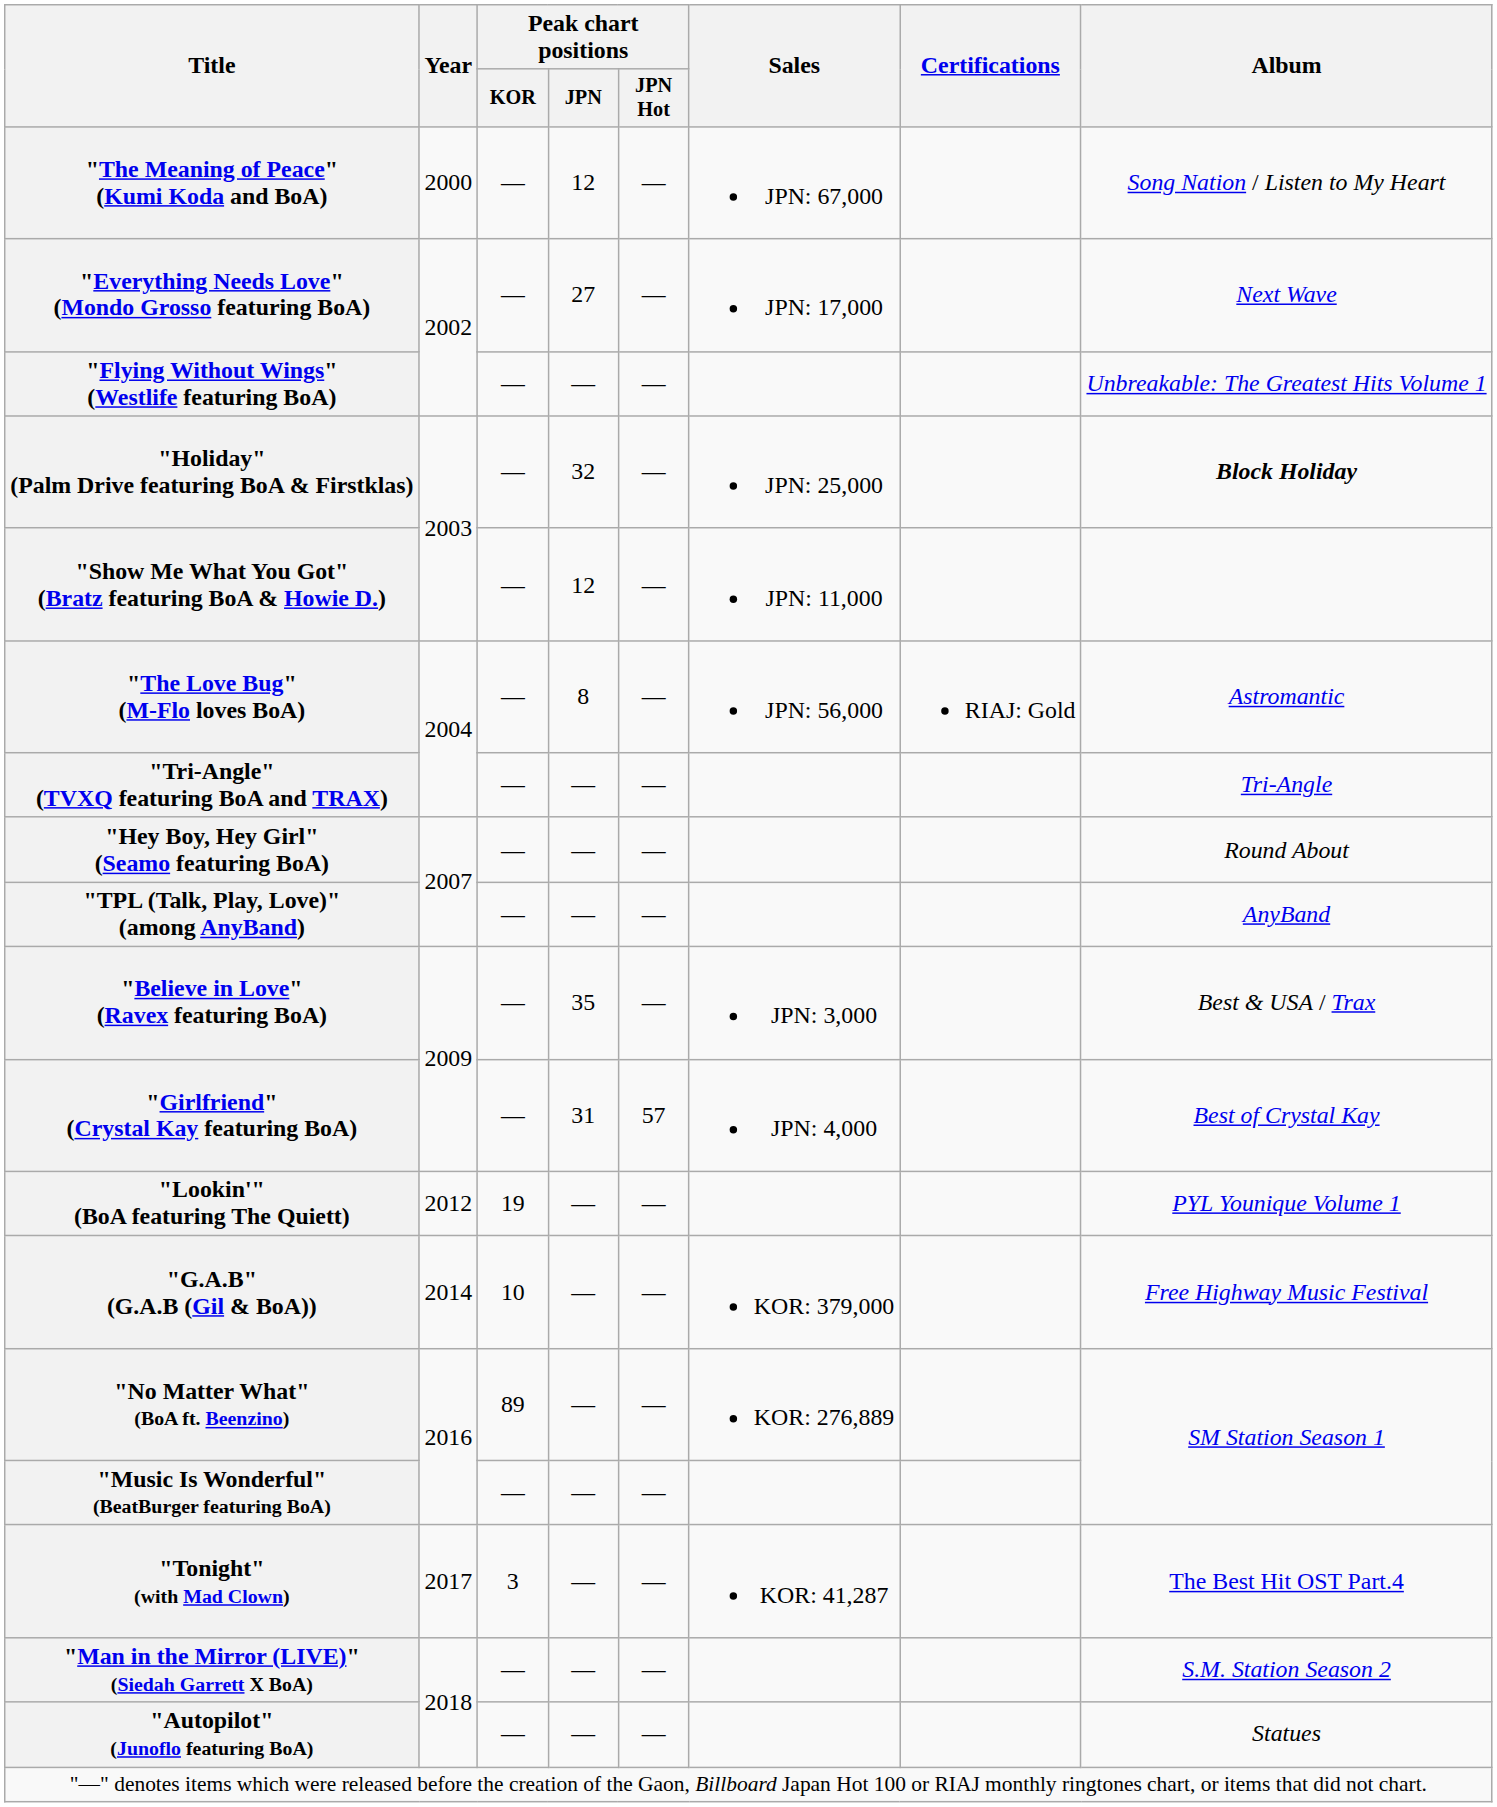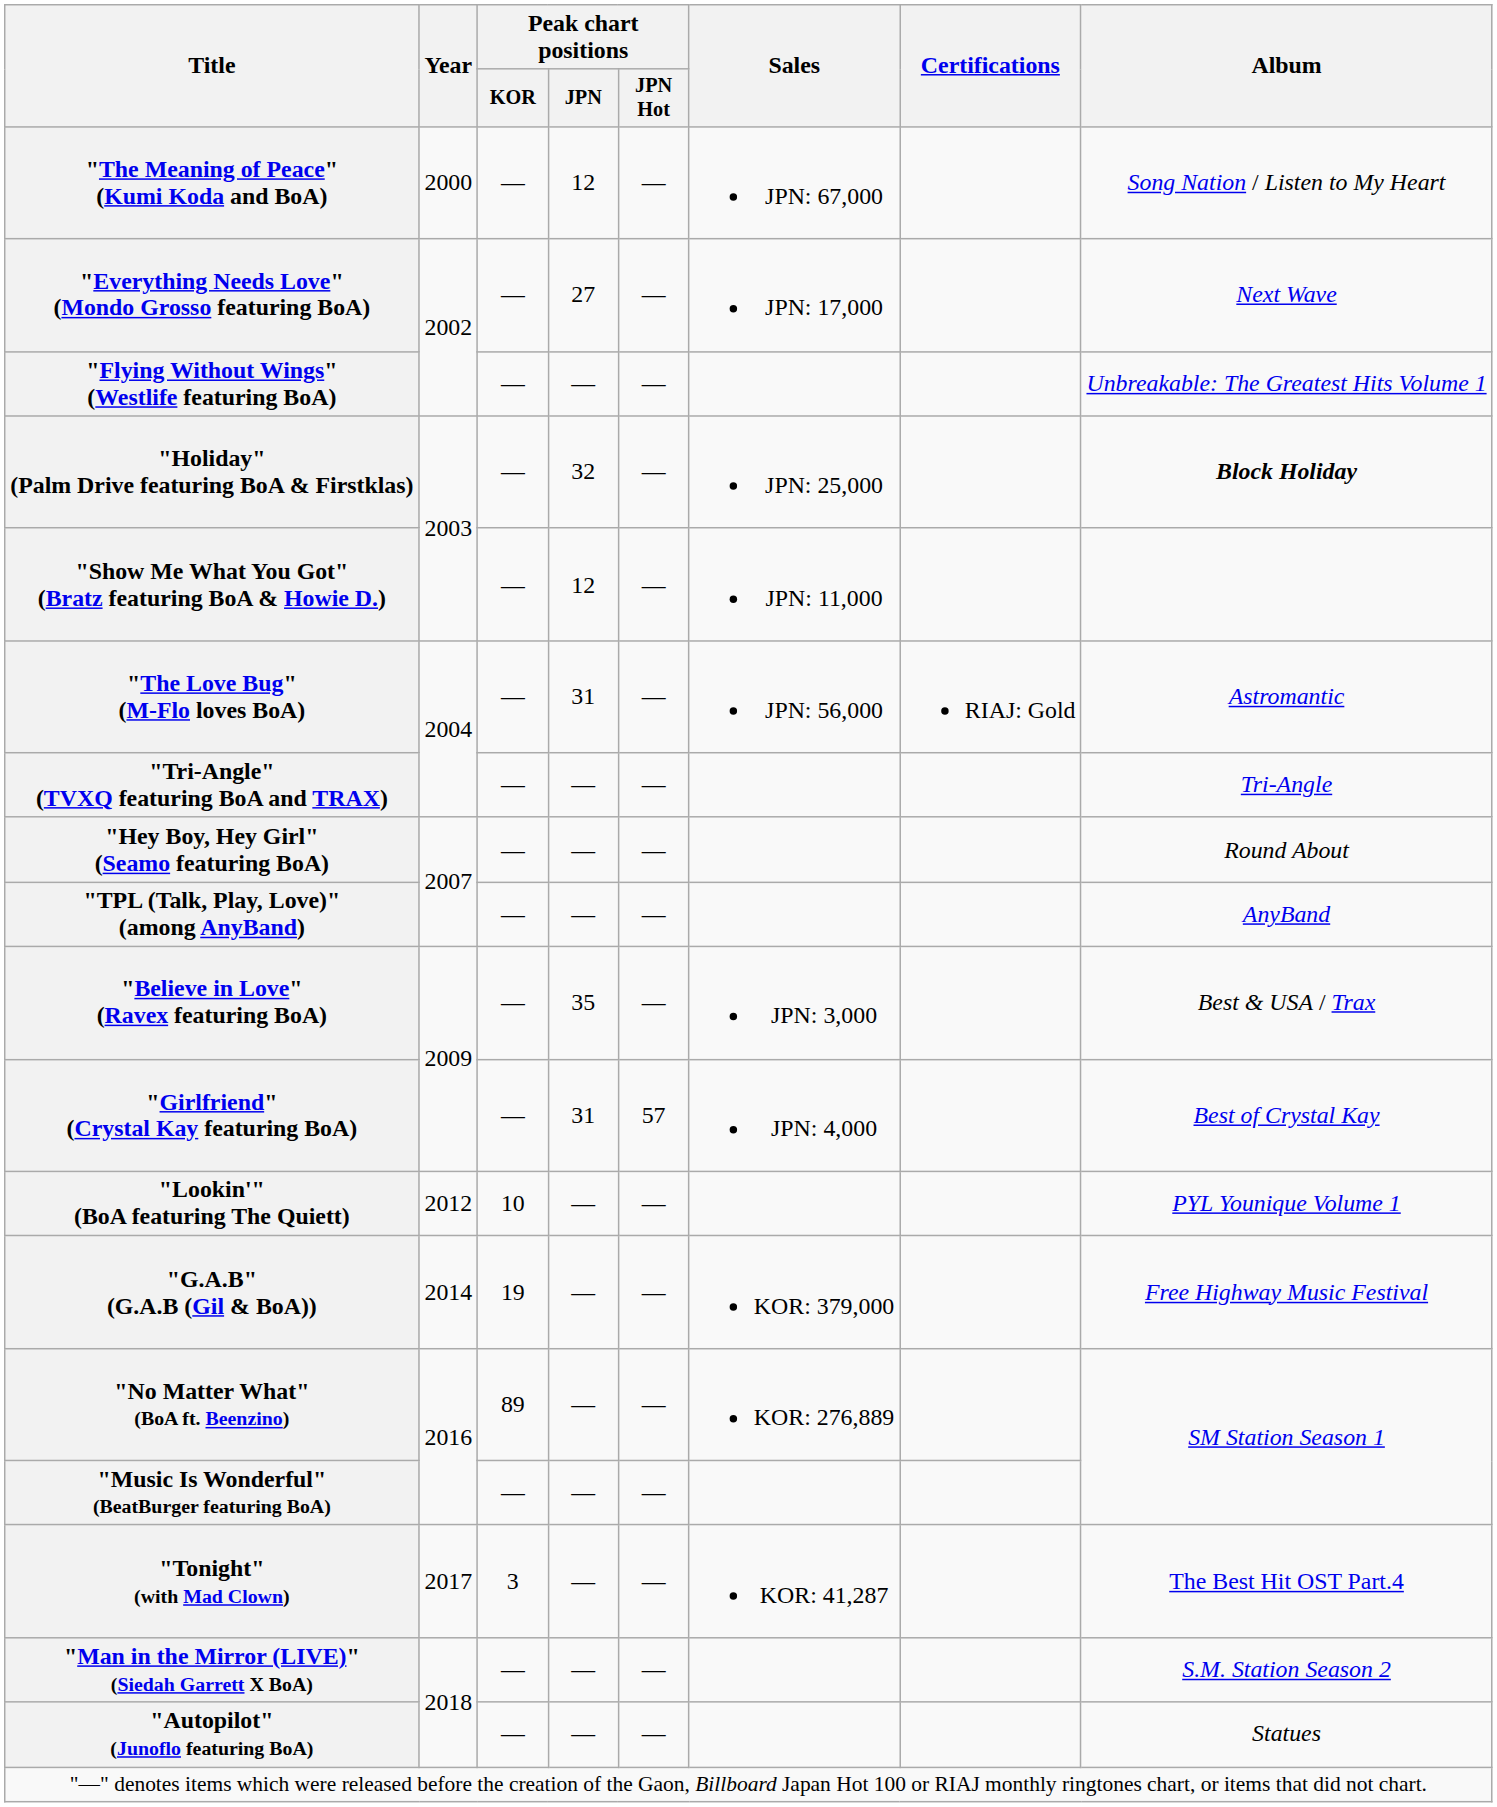"The Love Bug" (M-Flo loves BoA) | Peak chart positions / JPN: 8 -> 31
"Lookin'" (BoA featuring The Quiett) | Peak chart positions / KOR: 19 -> 10
"G.A.B" (G.A.B (Gil & BoA)) | Peak chart positions / KOR: 10 -> 19
